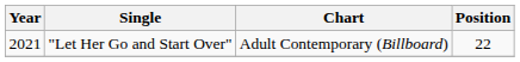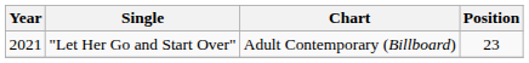"Let Her Go and Start Over" | Position: 22 -> 23
